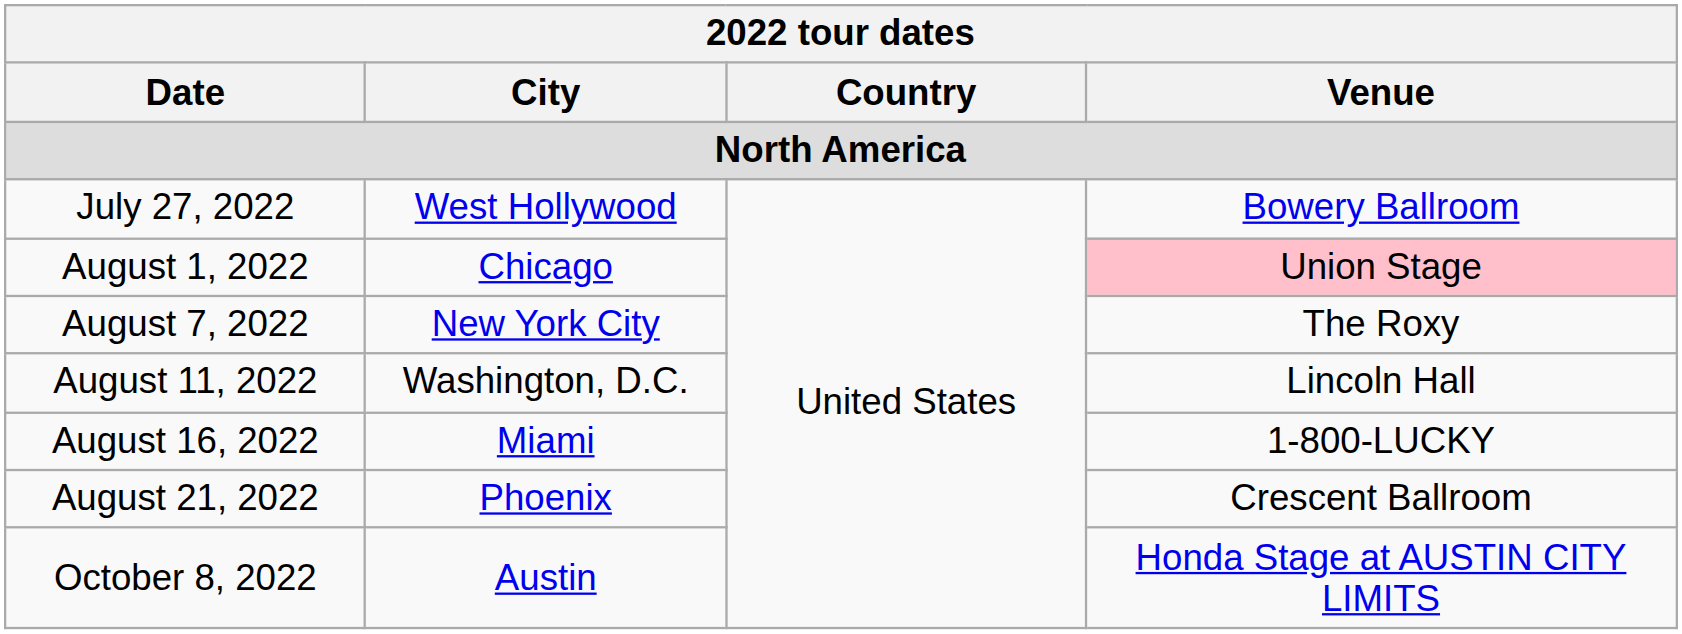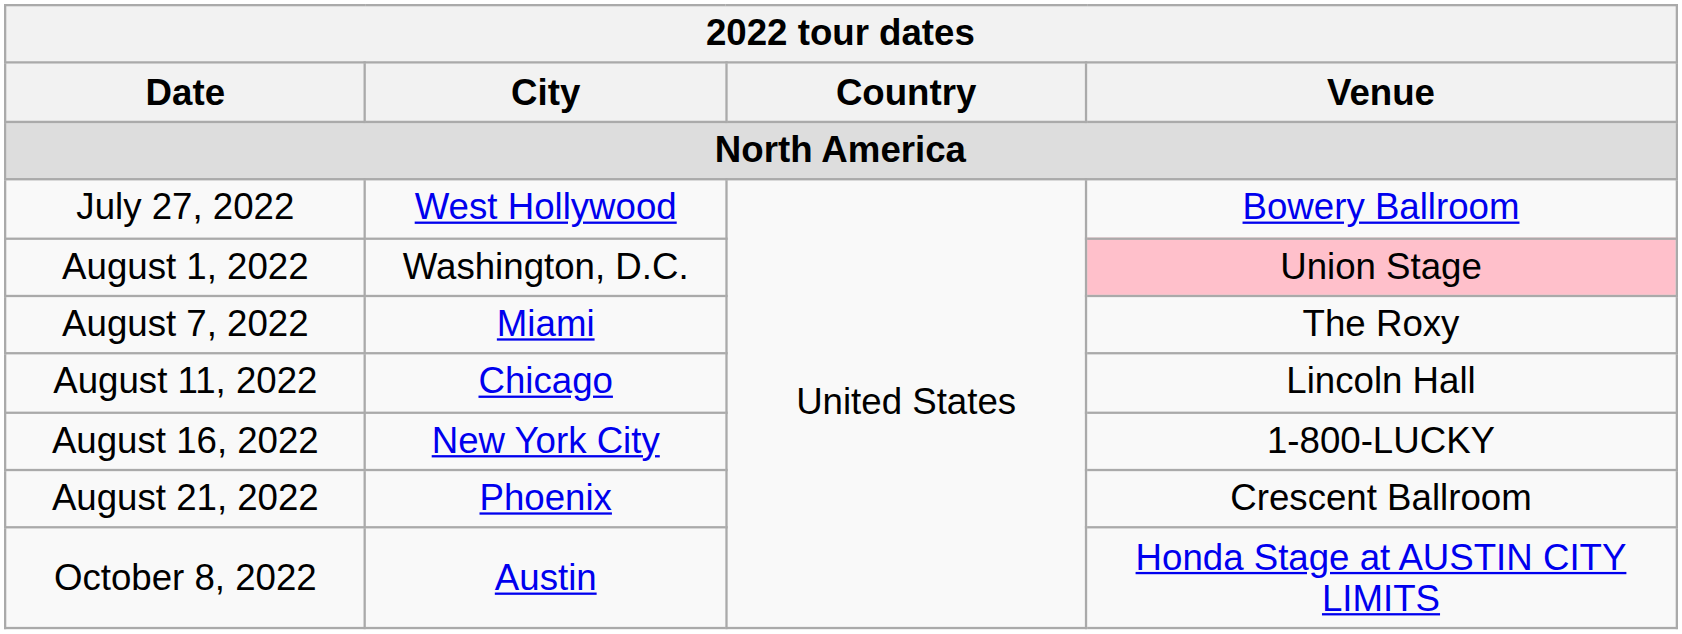August 1, 2022 | City: Chicago -> Washington, D.C.
August 7, 2022 | City: New York City -> Miami
August 11, 2022 | City: Washington, D.C. -> Chicago
August 16, 2022 | City: Miami -> New York City
